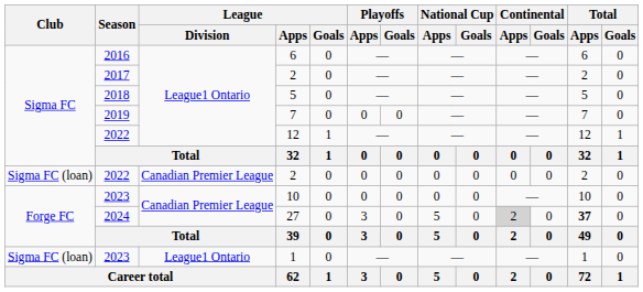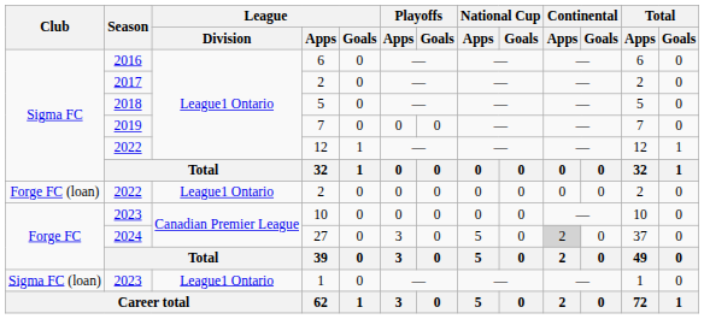2022 / 2 | Club: Sigma FC (loan) -> Forge FC (loan)
2022 / 2 | League / Division: Canadian Premier League -> League1 Ontario
27 | Total / Apps: bold -> normal
